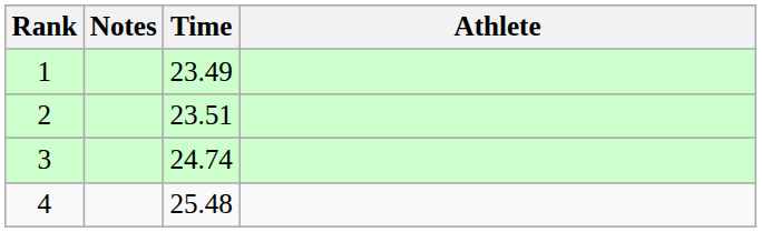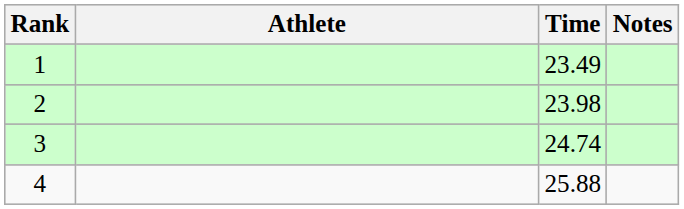columns swapped: Athlete <-> Notes
2 | Time: 23.51 -> 23.98
4 | Time: 25.48 -> 25.88
